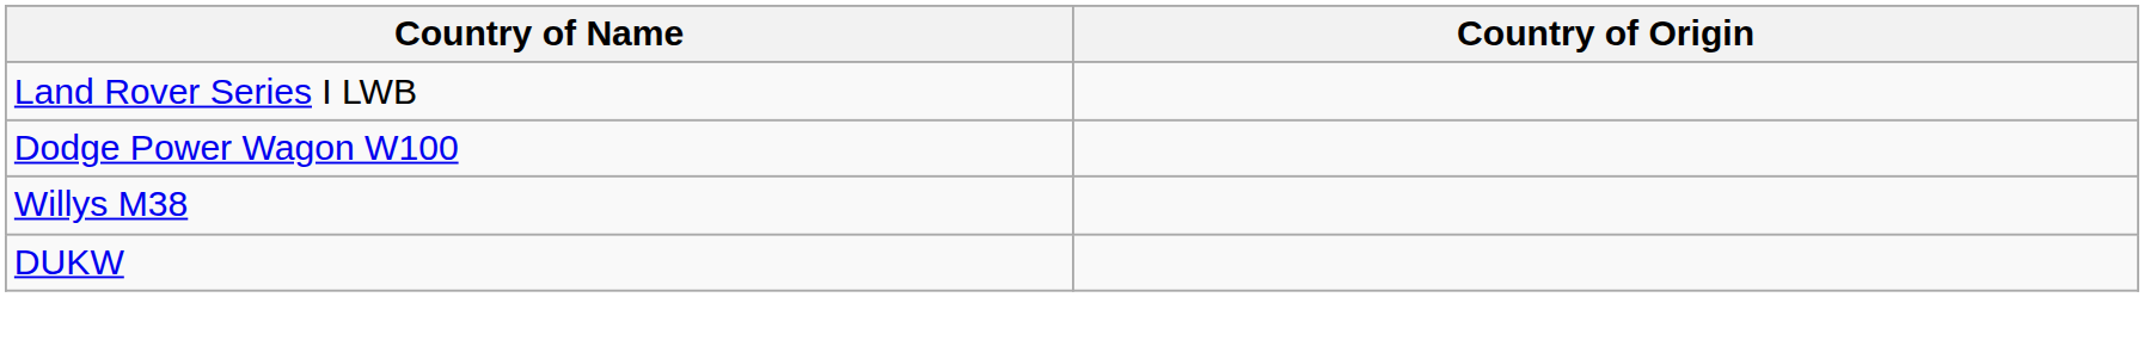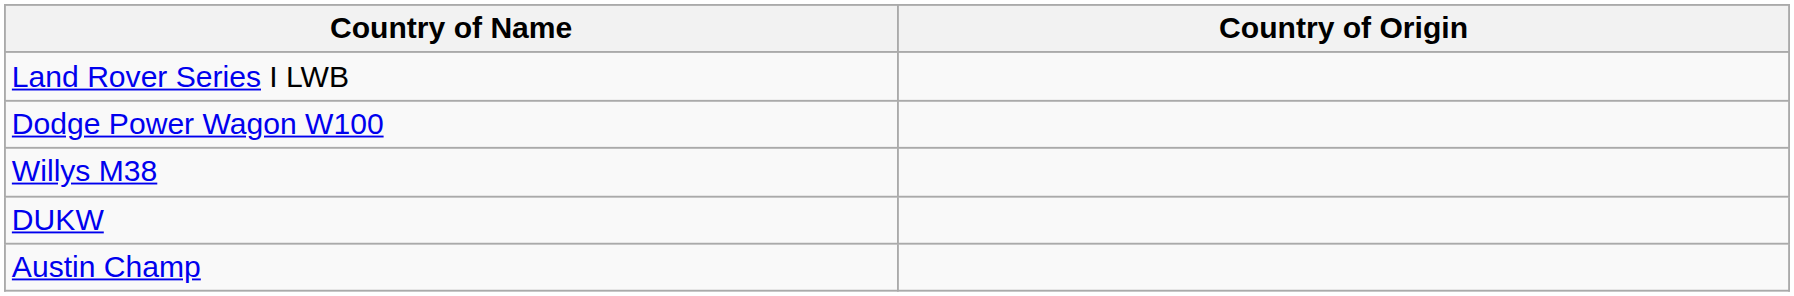+ row: Austin Champ
